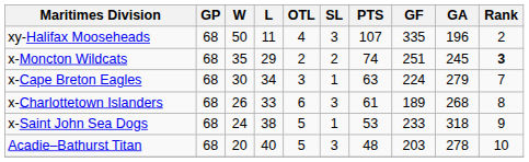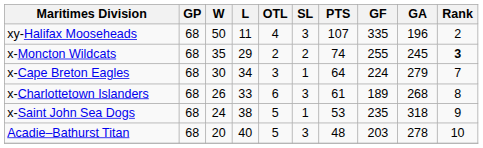x-Moncton Wildcats | GF: 251 -> 255
x-Cape Breton Eagles | PTS: 63 -> 64
x-Saint John Sea Dogs | GF: 233 -> 235
